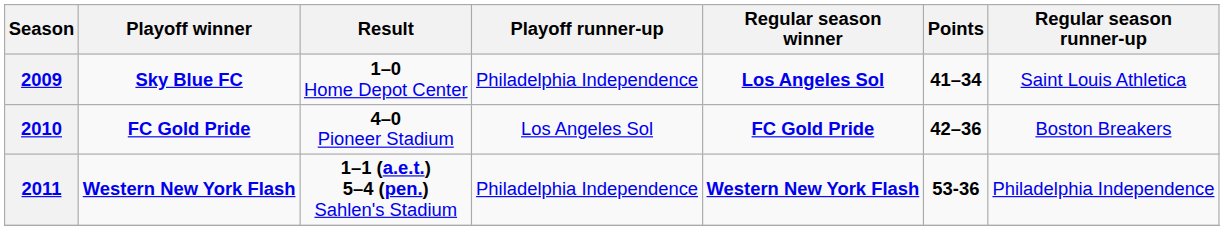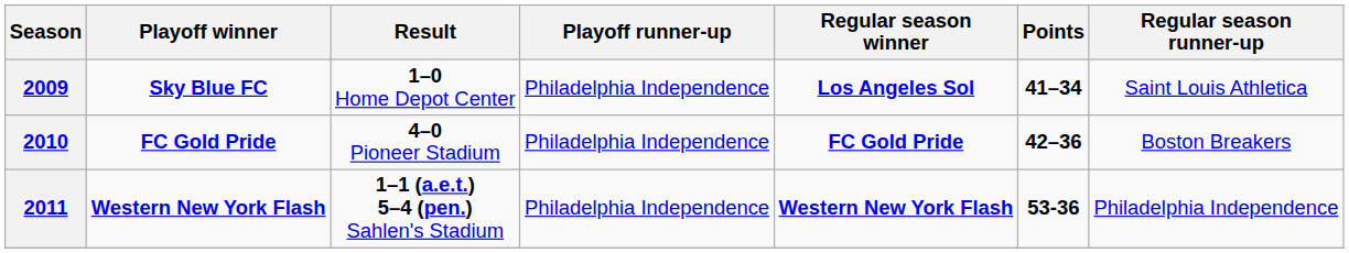2010 | Playoff runner-up: Los Angeles Sol -> Philadelphia Independence
